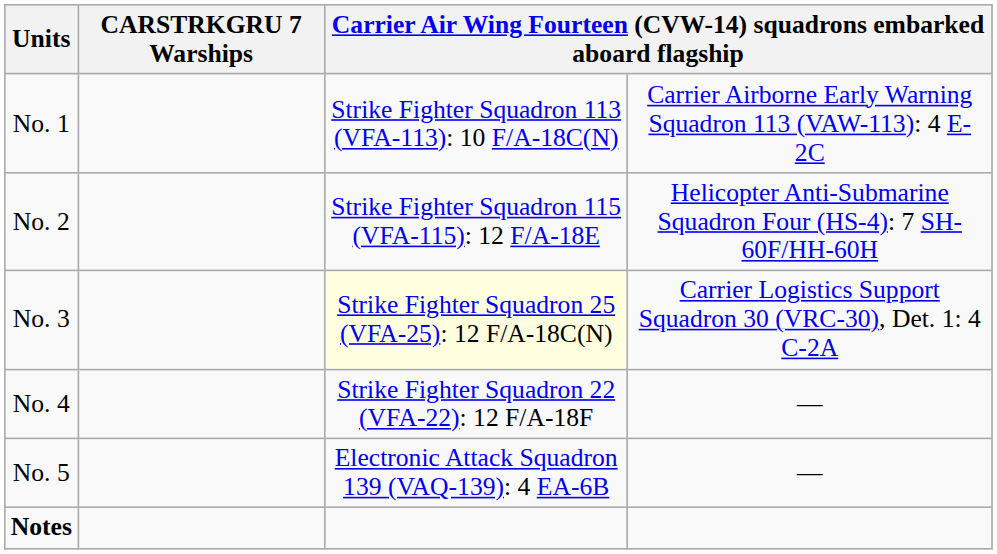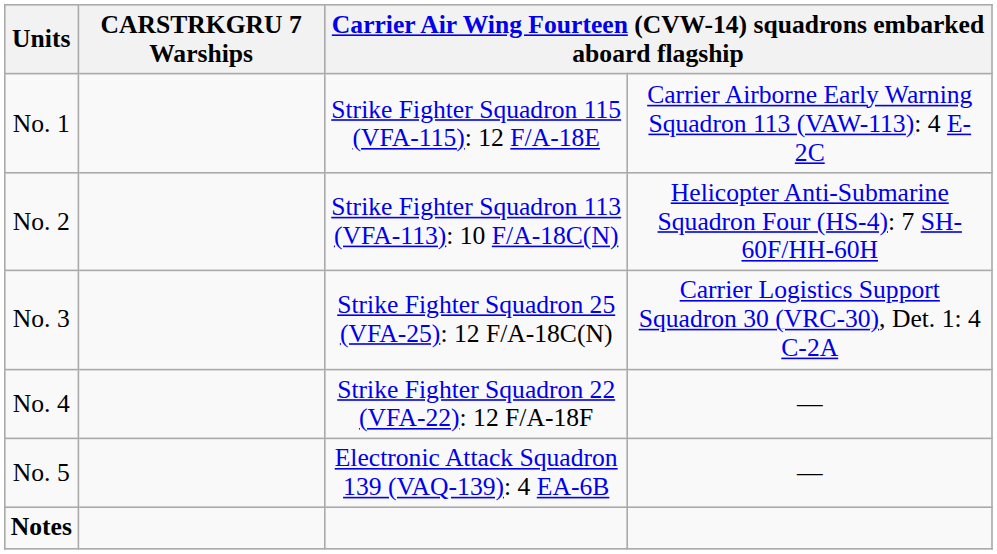No. 1 | column 3: Strike Fighter Squadron 113 (VFA-113): 10 F/A-18C(N) -> Strike Fighter Squadron 115 (VFA-115): 12 F/A-18E
No. 2 | column 3: Strike Fighter Squadron 115 (VFA-115): 12 F/A-18E -> Strike Fighter Squadron 113 (VFA-113): 10 F/A-18C(N)
No. 3 | column 3: lightyellow background -> no background
